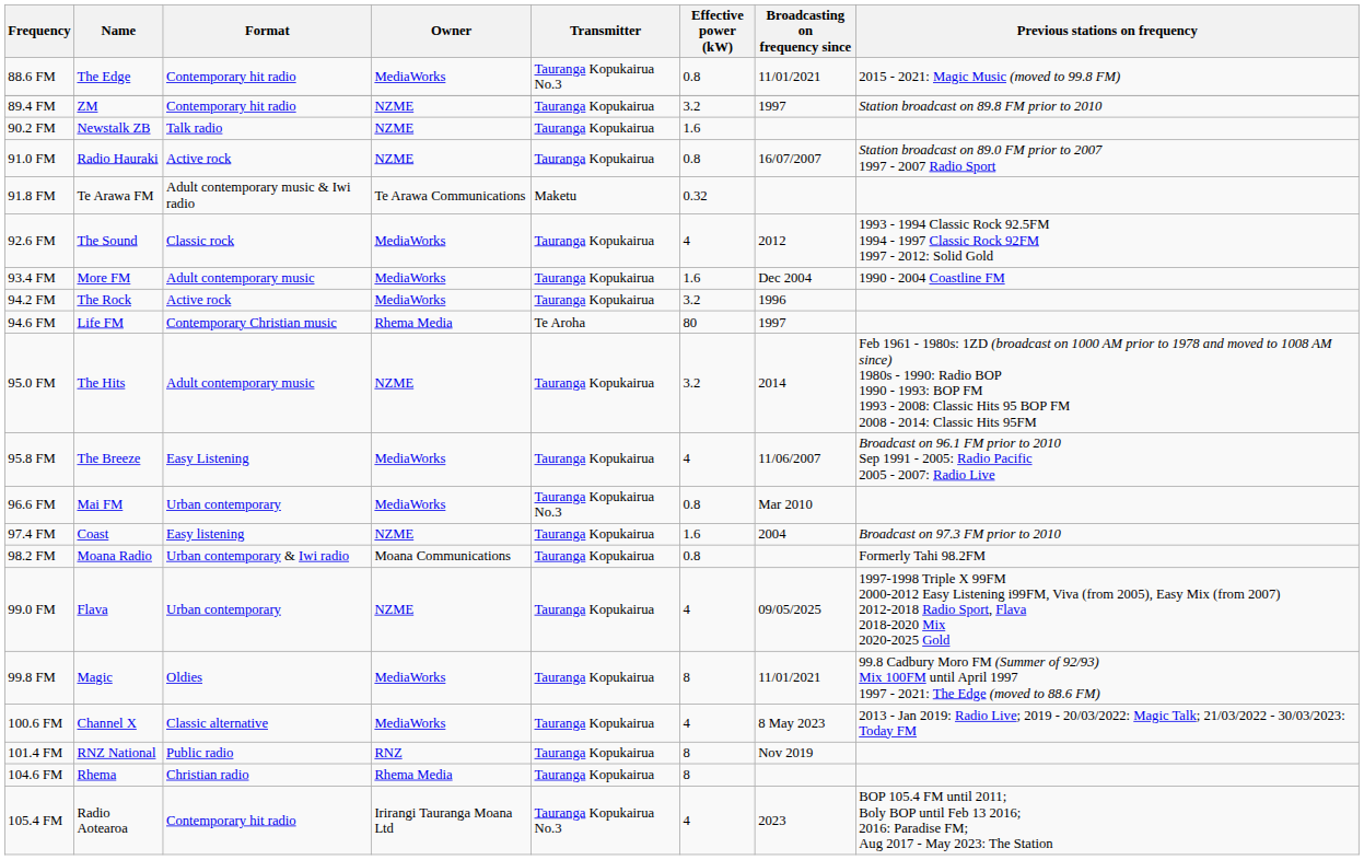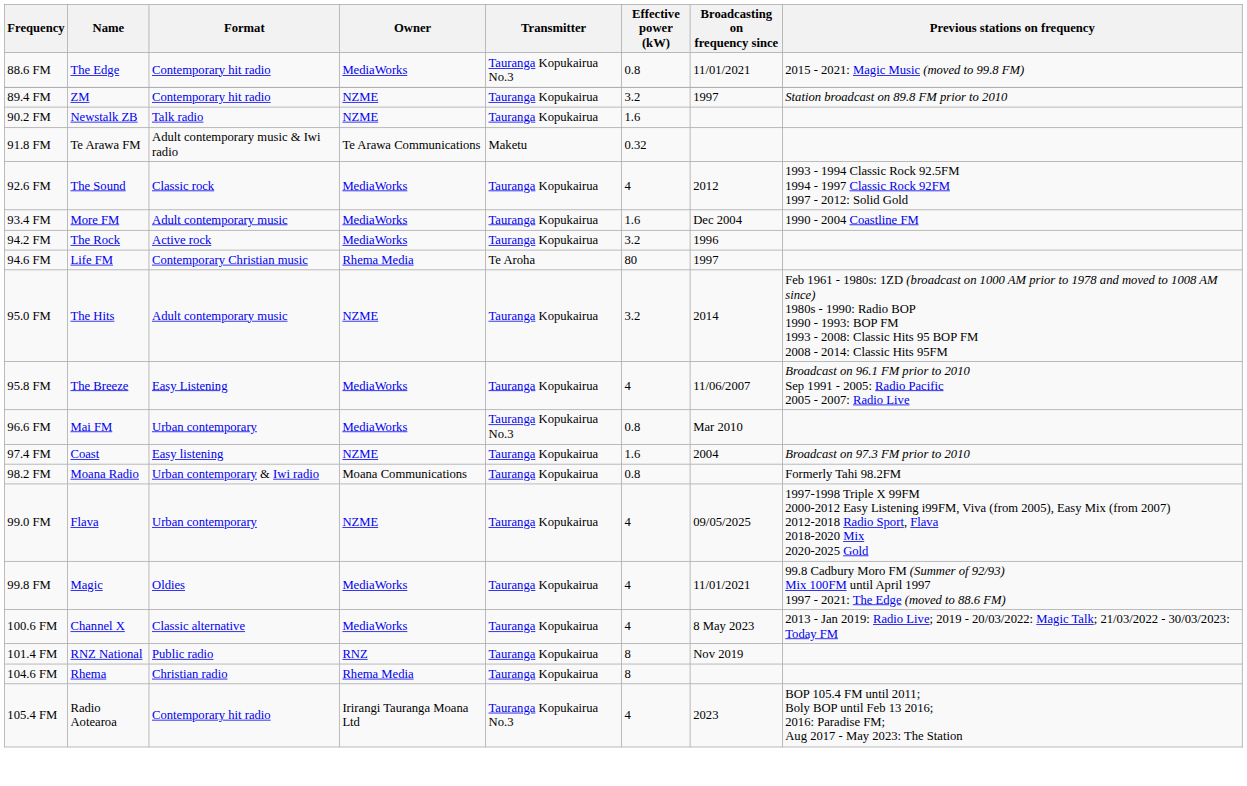- row: 91.0 FM | Radio Hauraki | Active rock | NZME | Tauranga Kopukairua | 0.8 | 16/07/2007 | Station broadcast on 89.0 FM prior to 2007 1997 - 2007 Radio Sport
99.8 FM | Effective power (kW): 8 -> 4
